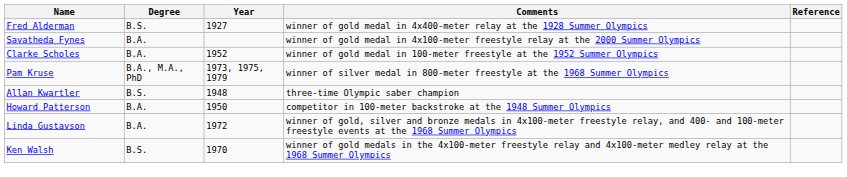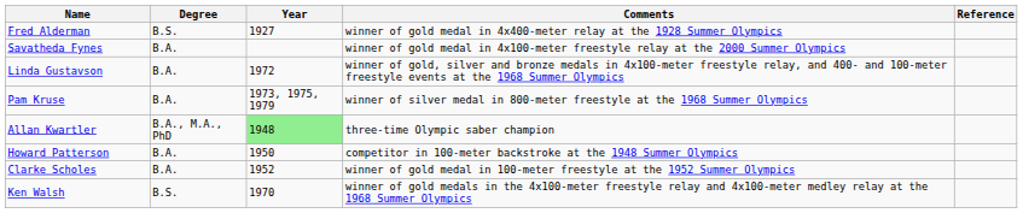rows swapped: Linda Gustavson <-> Clarke Scholes
Pam Kruse | Degree: B.A., M.A., PhD -> B.A.
Allan Kwartler | Degree: B.S. -> B.A., M.A., PhD
Allan Kwartler | Year: no background -> lightgreen background
